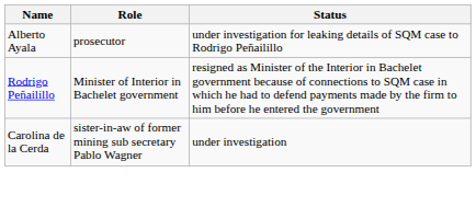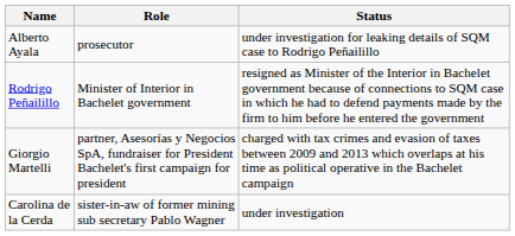+ row: Giorgio Martelli | partner, Asesorías y Negocios SpA, fundraiser for President Bachelet's first campaign for president | charged with tax crimes and evasion of taxes between 2009 and 2013 which overlaps at his time as political operative in the Bachelet campaign
